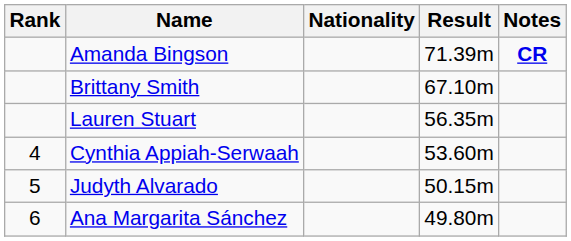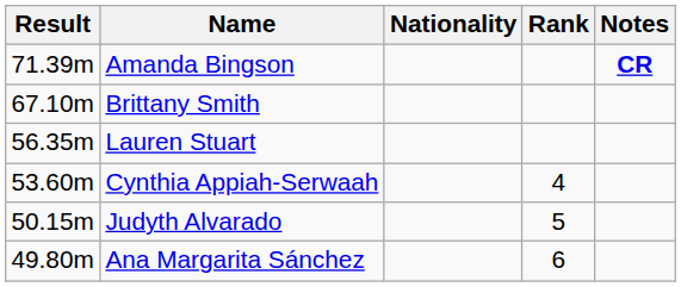columns swapped: Rank <-> Result
